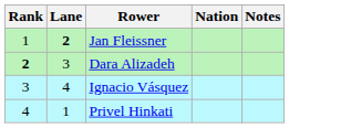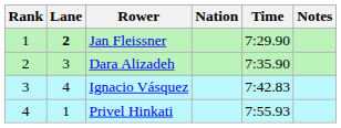+ column: Time | 7:29.90 | 7:35.90 | 7:42.83 | 7:55.93
Dara Alizadeh | Rank: bold -> normal
